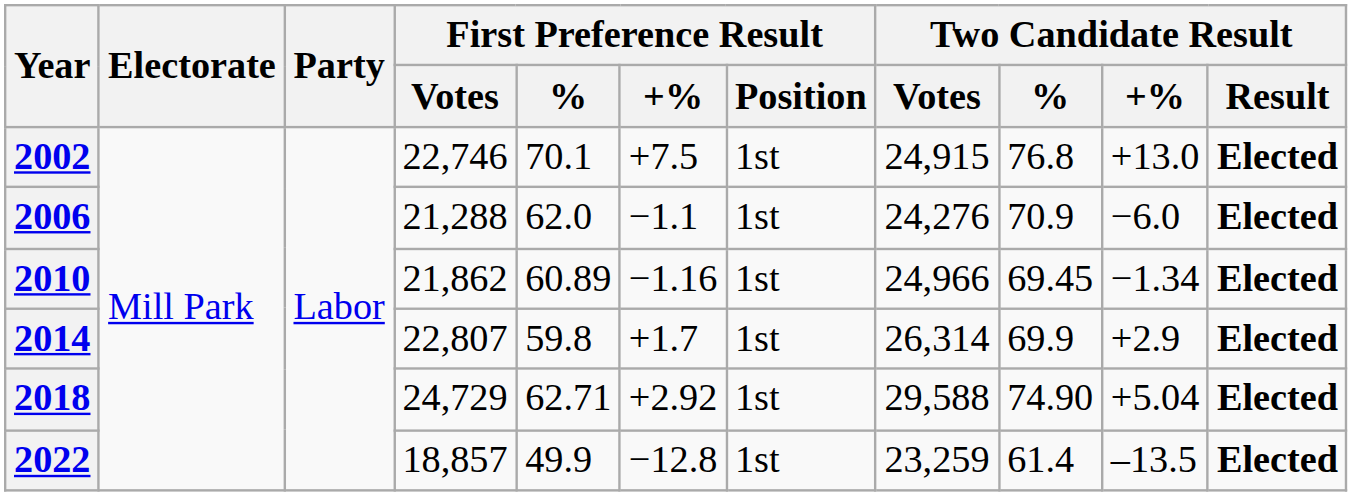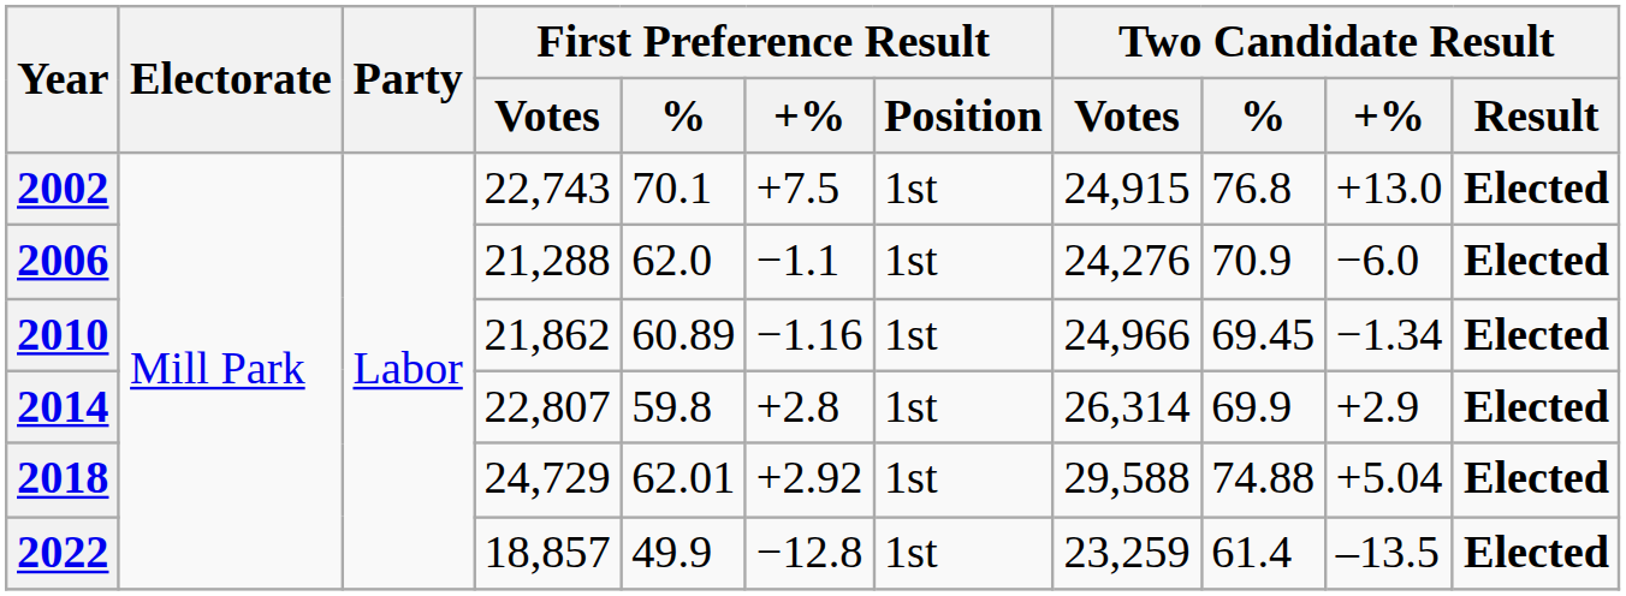2002 | First Preference Result / Votes: 22,746 -> 22,743
2014 | First Preference Result / +%: +1.7 -> +2.8
2018 | First Preference Result / %: 62.71 -> 62.01
2018 | Two Candidate Result / %: 74.90 -> 74.88
